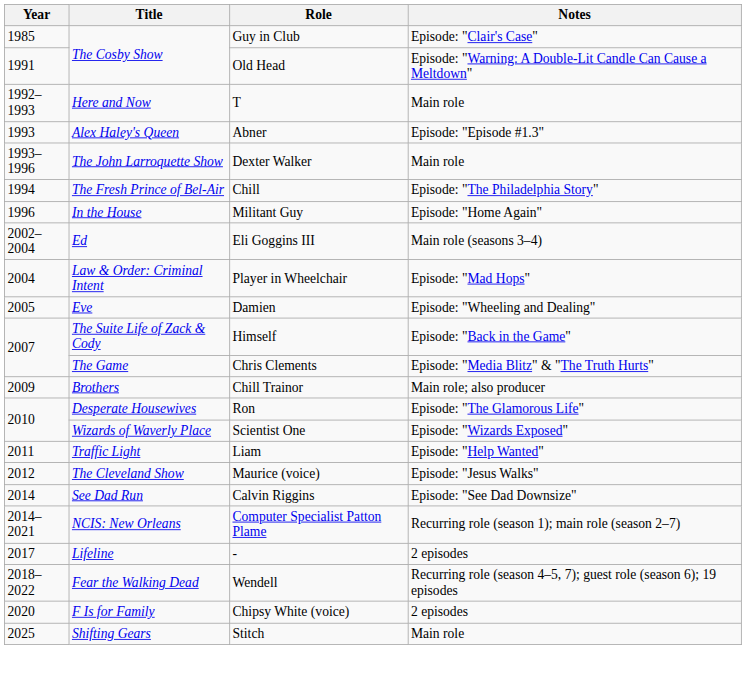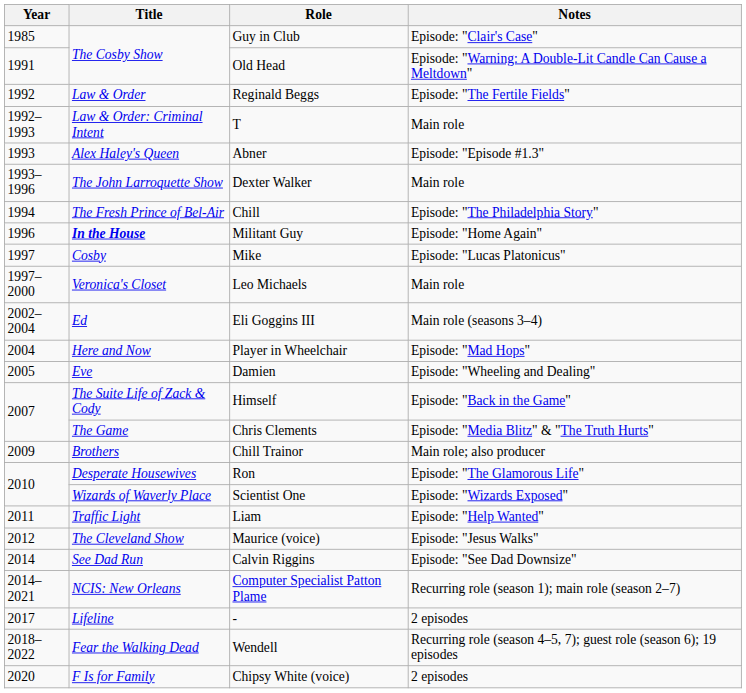+ row: 1992 | Law & Order | Reginald Beggs | Episode: "The Fertile Fields"
T | Title: Here and Now -> Law & Order: Criminal Intent
Militant Guy | Title: normal -> bold
+ row: 1997 | Cosby | Mike | Episode: "Lucas Platonicus"
+ row: 1997–2000 | Veronica's Closet | Leo Michaels | Main role
Player in Wheelchair | Title: Law & Order: Criminal Intent -> Here and Now
- row: 2025 | Shifting Gears | Stitch | Main role
